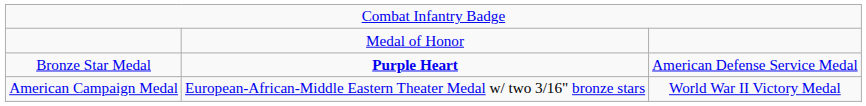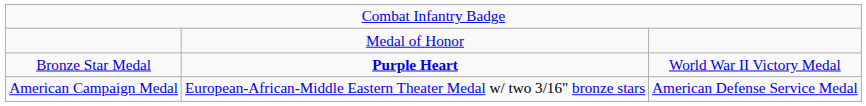Bronze Star Medal | column 3: American Defense Service Medal -> World War II Victory Medal
American Campaign Medal | column 3: World War II Victory Medal -> American Defense Service Medal
